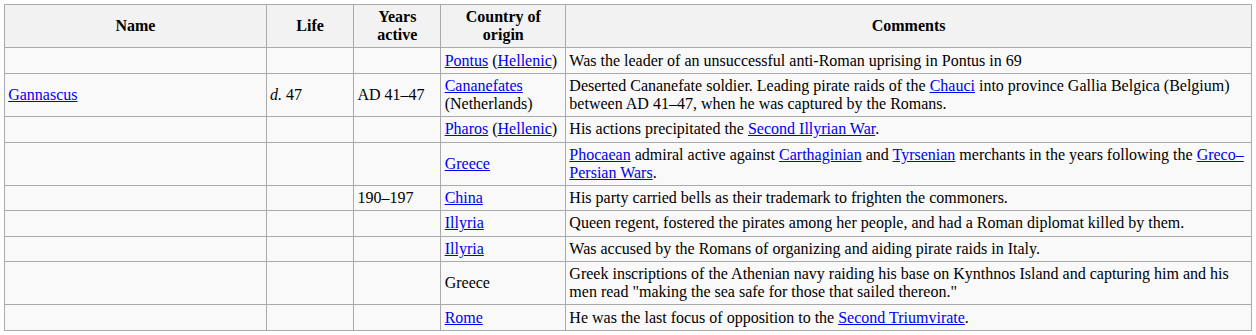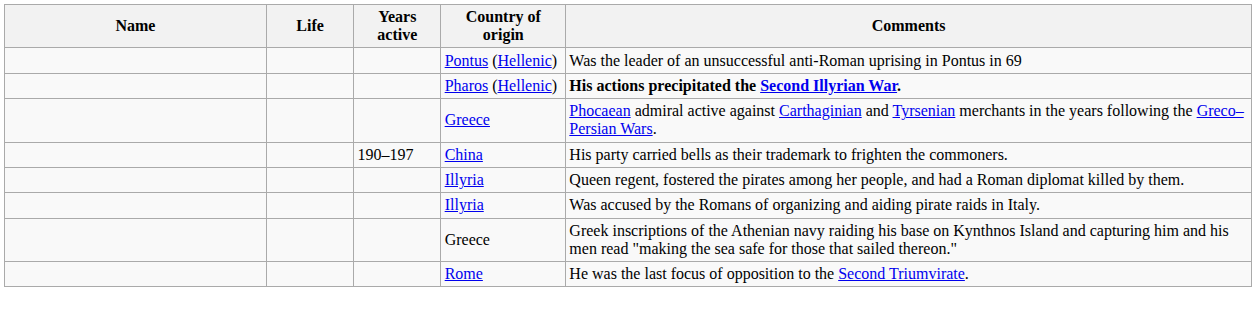- row: Gannascus | d. 47 | AD 41–47 | Cananefates (Netherlands) | Deserted Cananefate soldier. Leading pirate raids of the Chauci into province Gallia Belgica (Belgium) between AD 41–47, when he was captured by the Romans.
Pharos (Hellenic) | Comments: normal -> bold
